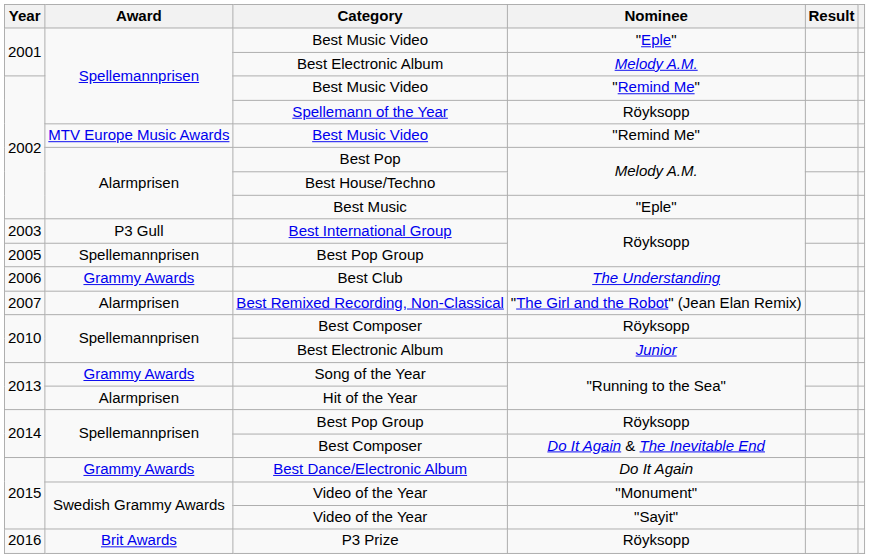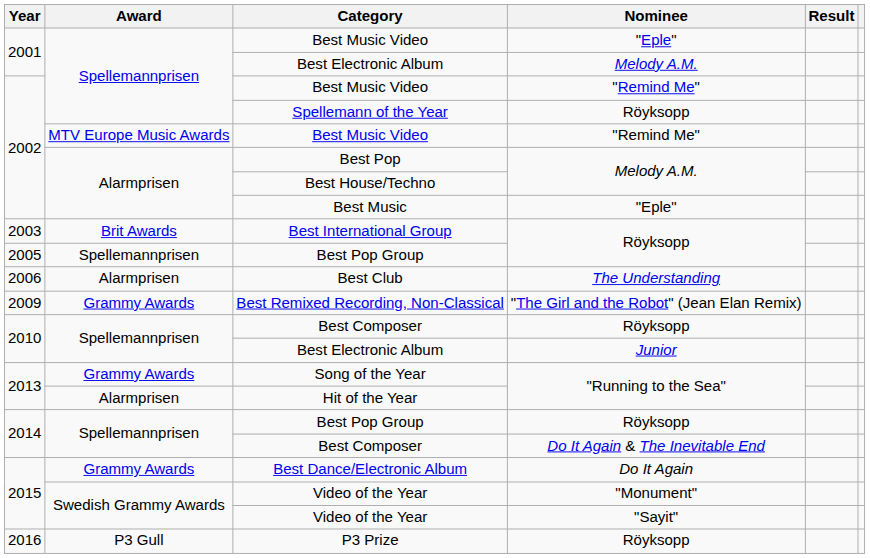Best International Group | Award: P3 Gull -> Brit Awards
Best Club | Award: Grammy Awards -> Alarmprisen
Best Remixed Recording, Non-Classical | Year: 2007 -> 2009
Best Remixed Recording, Non-Classical | Award: Alarmprisen -> Grammy Awards
P3 Prize | Award: Brit Awards -> P3 Gull
